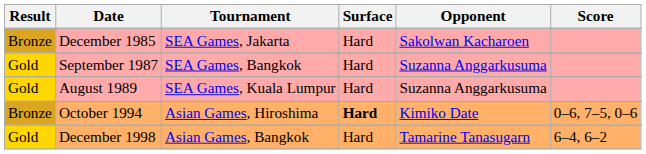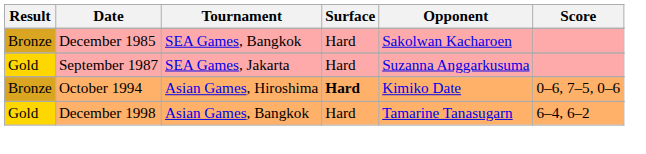December 1985 | Tournament: SEA Games, Jakarta -> SEA Games, Bangkok
September 1987 | Tournament: SEA Games, Bangkok -> SEA Games, Jakarta
- row: Gold | August 1989 | SEA Games, Kuala Lumpur | Hard | Suzanna Anggarkusuma
